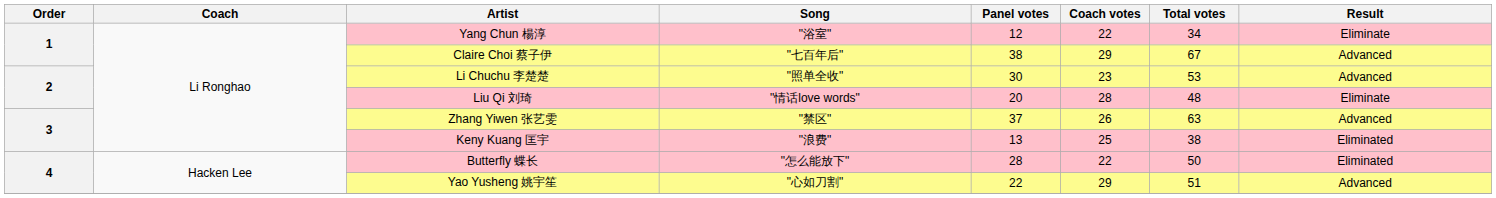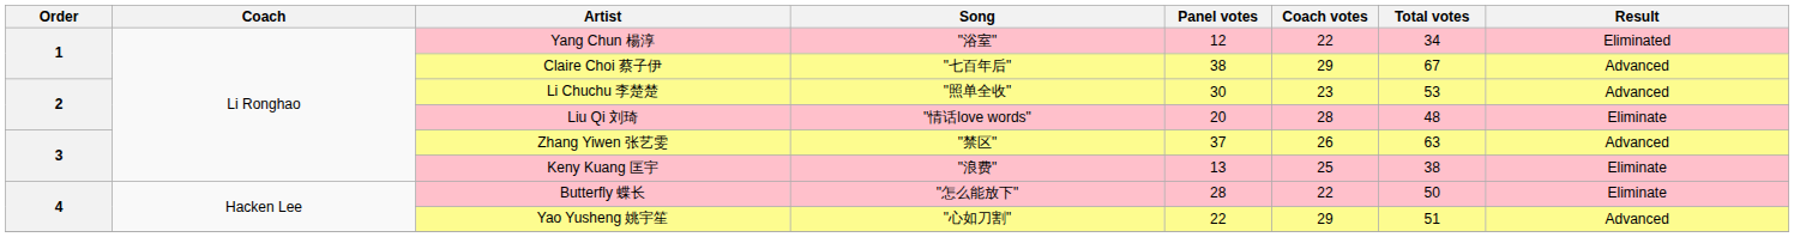Yang Chun 楊淳 | Result: Eliminate -> Eliminated
Keny Kuang 匡宇 | Result: Eliminated -> Eliminate
Butterfly 蝶长 | Result: Eliminated -> Eliminate
